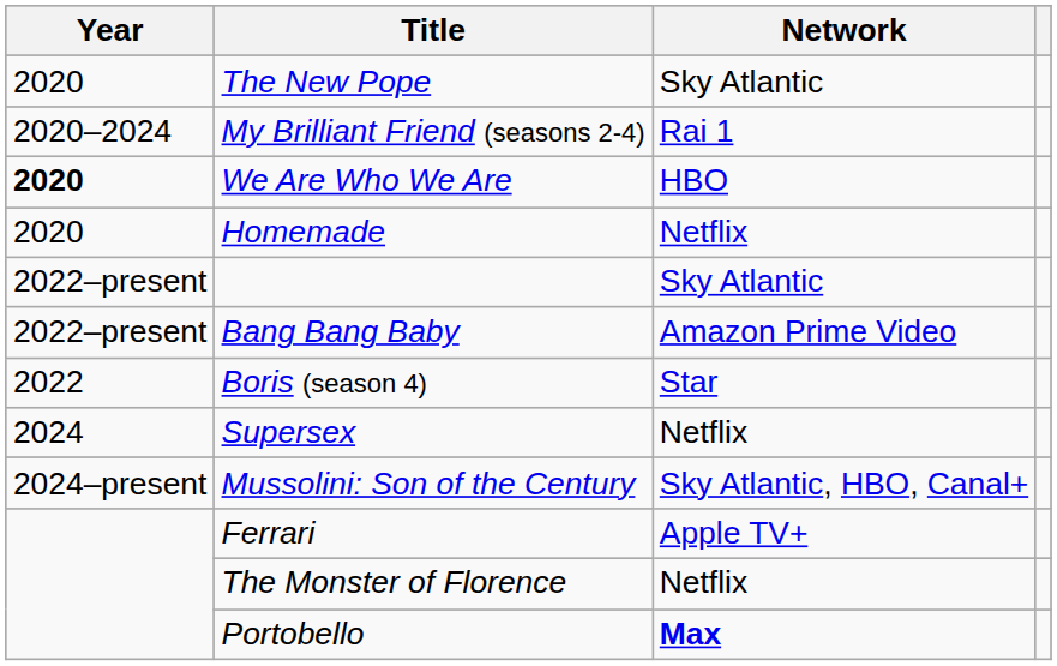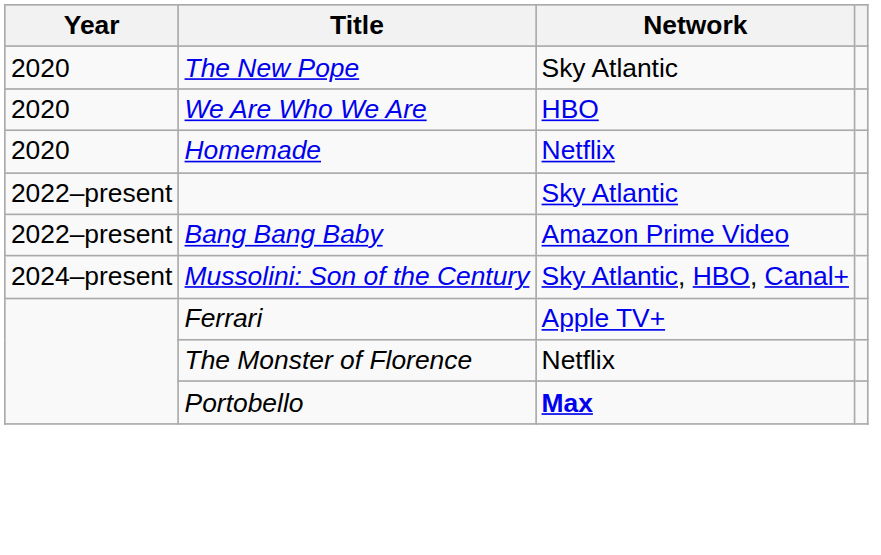- row: 2020–2024 | My Brilliant Friend (seasons 2-4) | Rai 1
We Are Who We Are | Year: bold -> normal
- row: 2022 | Boris (season 4) | Star
- row: 2024 | Supersex | Netflix
